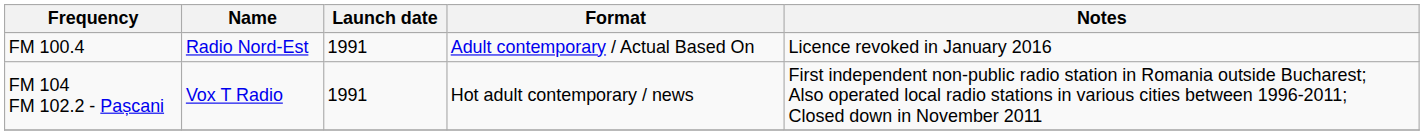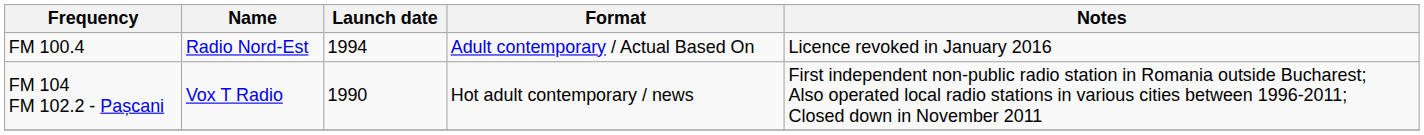FM 100.4 | Launch date: 1991 -> 1994
FM 104 FM 102.2 - Pașcani | Launch date: 1991 -> 1990
